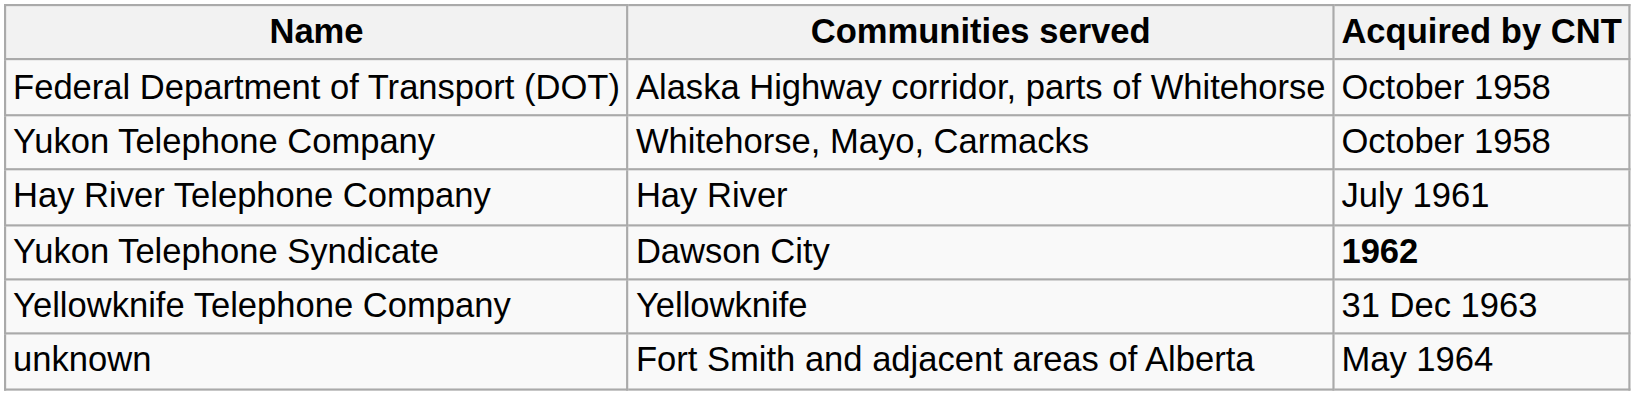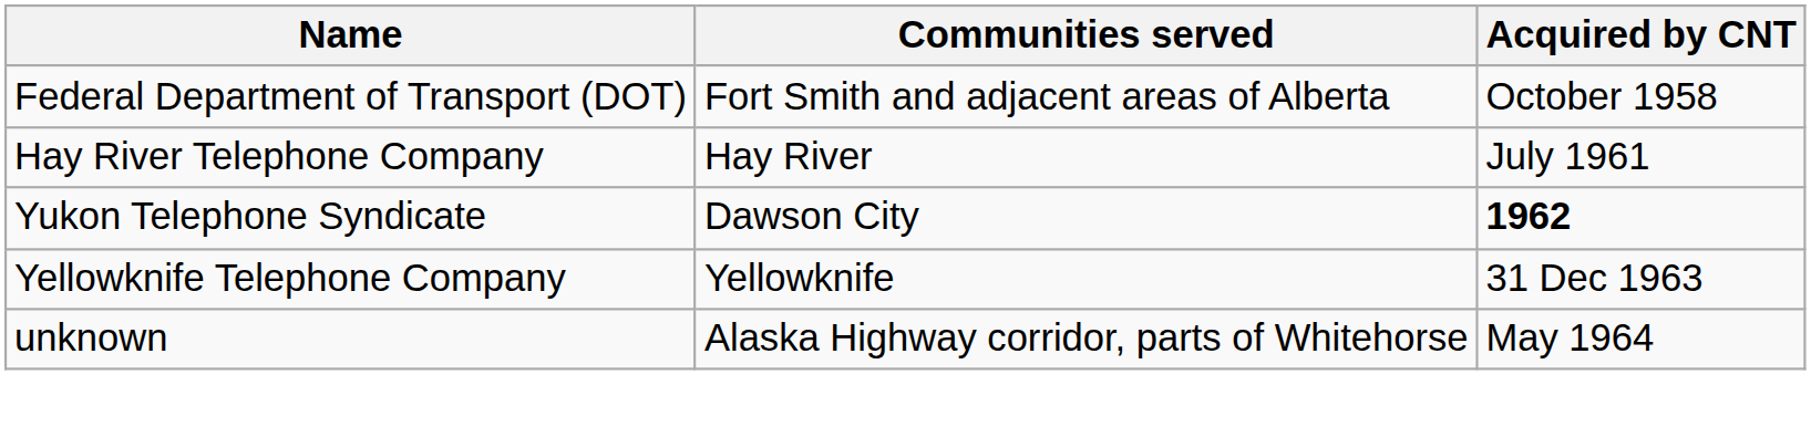Federal Department of Transport (DOT) | Communities served: Alaska Highway corridor, parts of Whitehorse -> Fort Smith and adjacent areas of Alberta
- row: Yukon Telephone Company | Whitehorse, Mayo, Carmacks | October 1958
unknown | Communities served: Fort Smith and adjacent areas of Alberta -> Alaska Highway corridor, parts of Whitehorse
